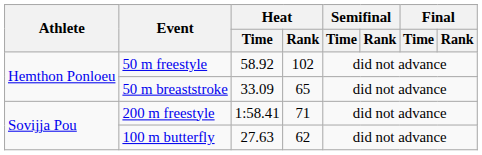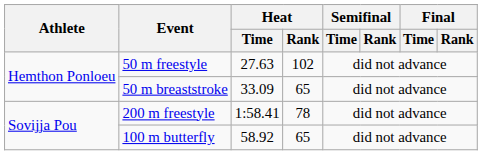50 m freestyle | Heat / Time: 58.92 -> 27.63
200 m freestyle | Heat / Rank: 71 -> 78
100 m butterfly | Heat / Time: 27.63 -> 58.92
100 m butterfly | Heat / Rank: 62 -> 65
